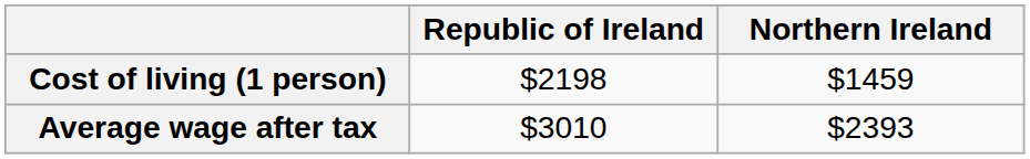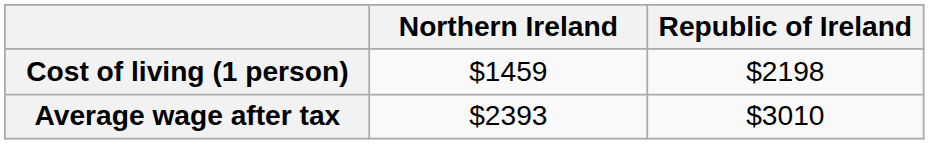columns swapped: Northern Ireland <-> Republic of Ireland
